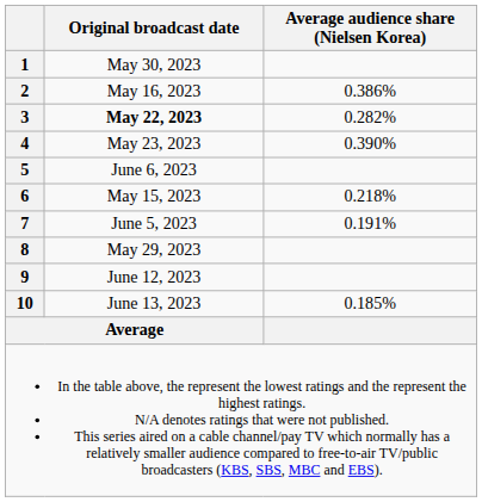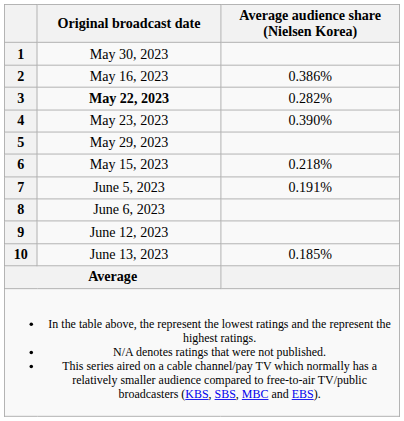5 | Original broadcast date: June 6, 2023 -> May 29, 2023
8 | Original broadcast date: May 29, 2023 -> June 6, 2023
